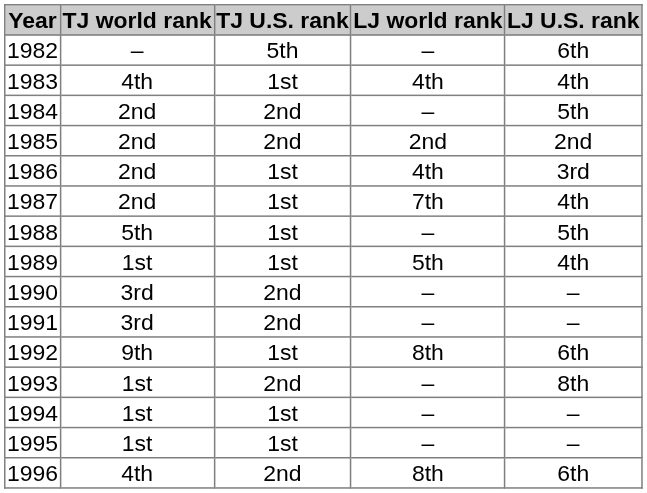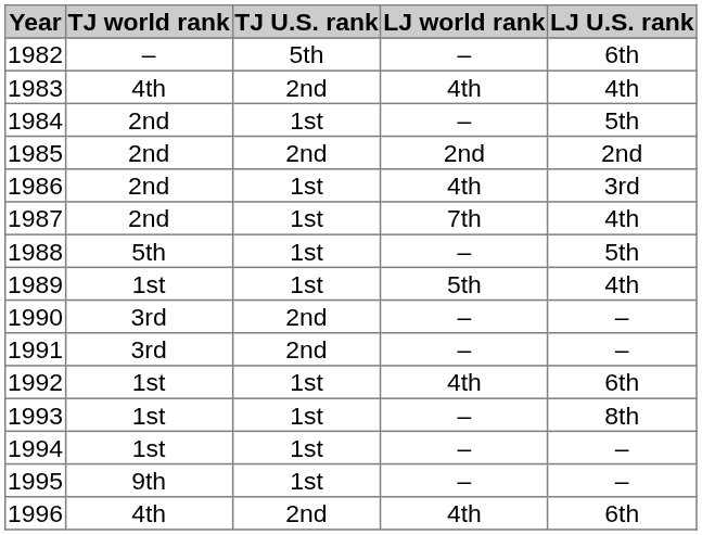1983 | TJ U.S. rank: 1st -> 2nd
1984 | TJ U.S. rank: 2nd -> 1st
1992 | TJ world rank: 9th -> 1st
1992 | LJ world rank: 8th -> 4th
1993 | TJ U.S. rank: 2nd -> 1st
1995 | TJ world rank: 1st -> 9th
1996 | LJ world rank: 8th -> 4th
